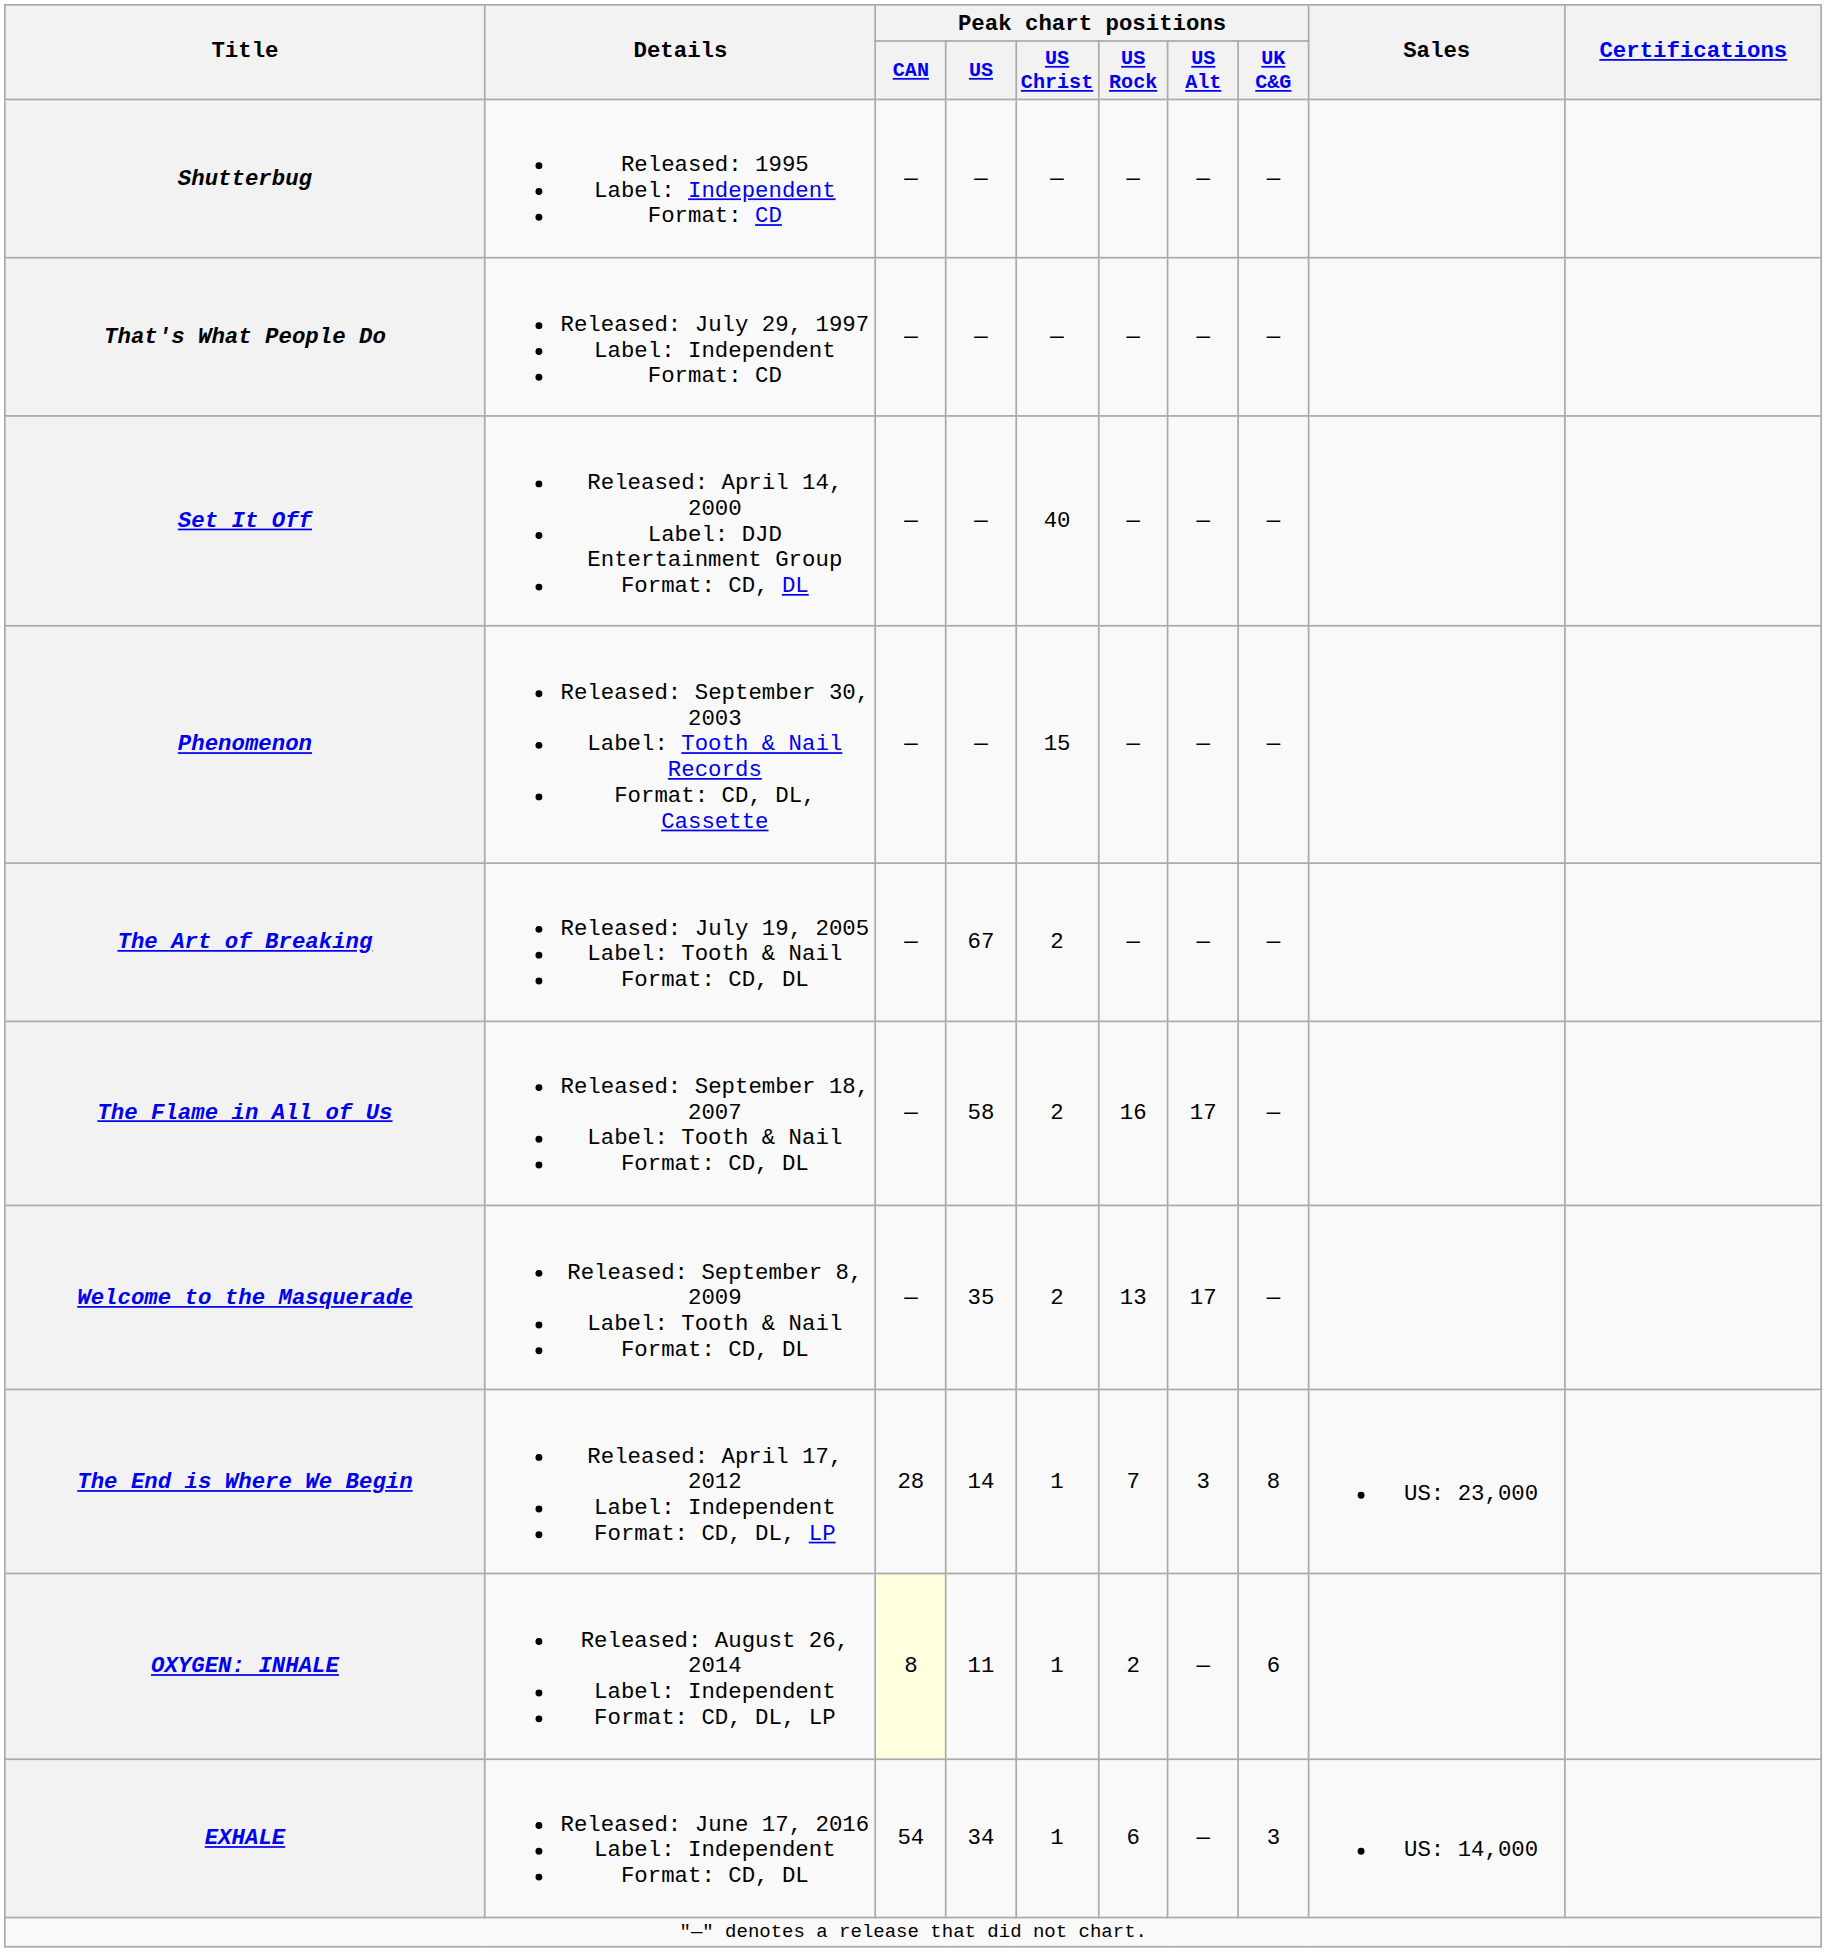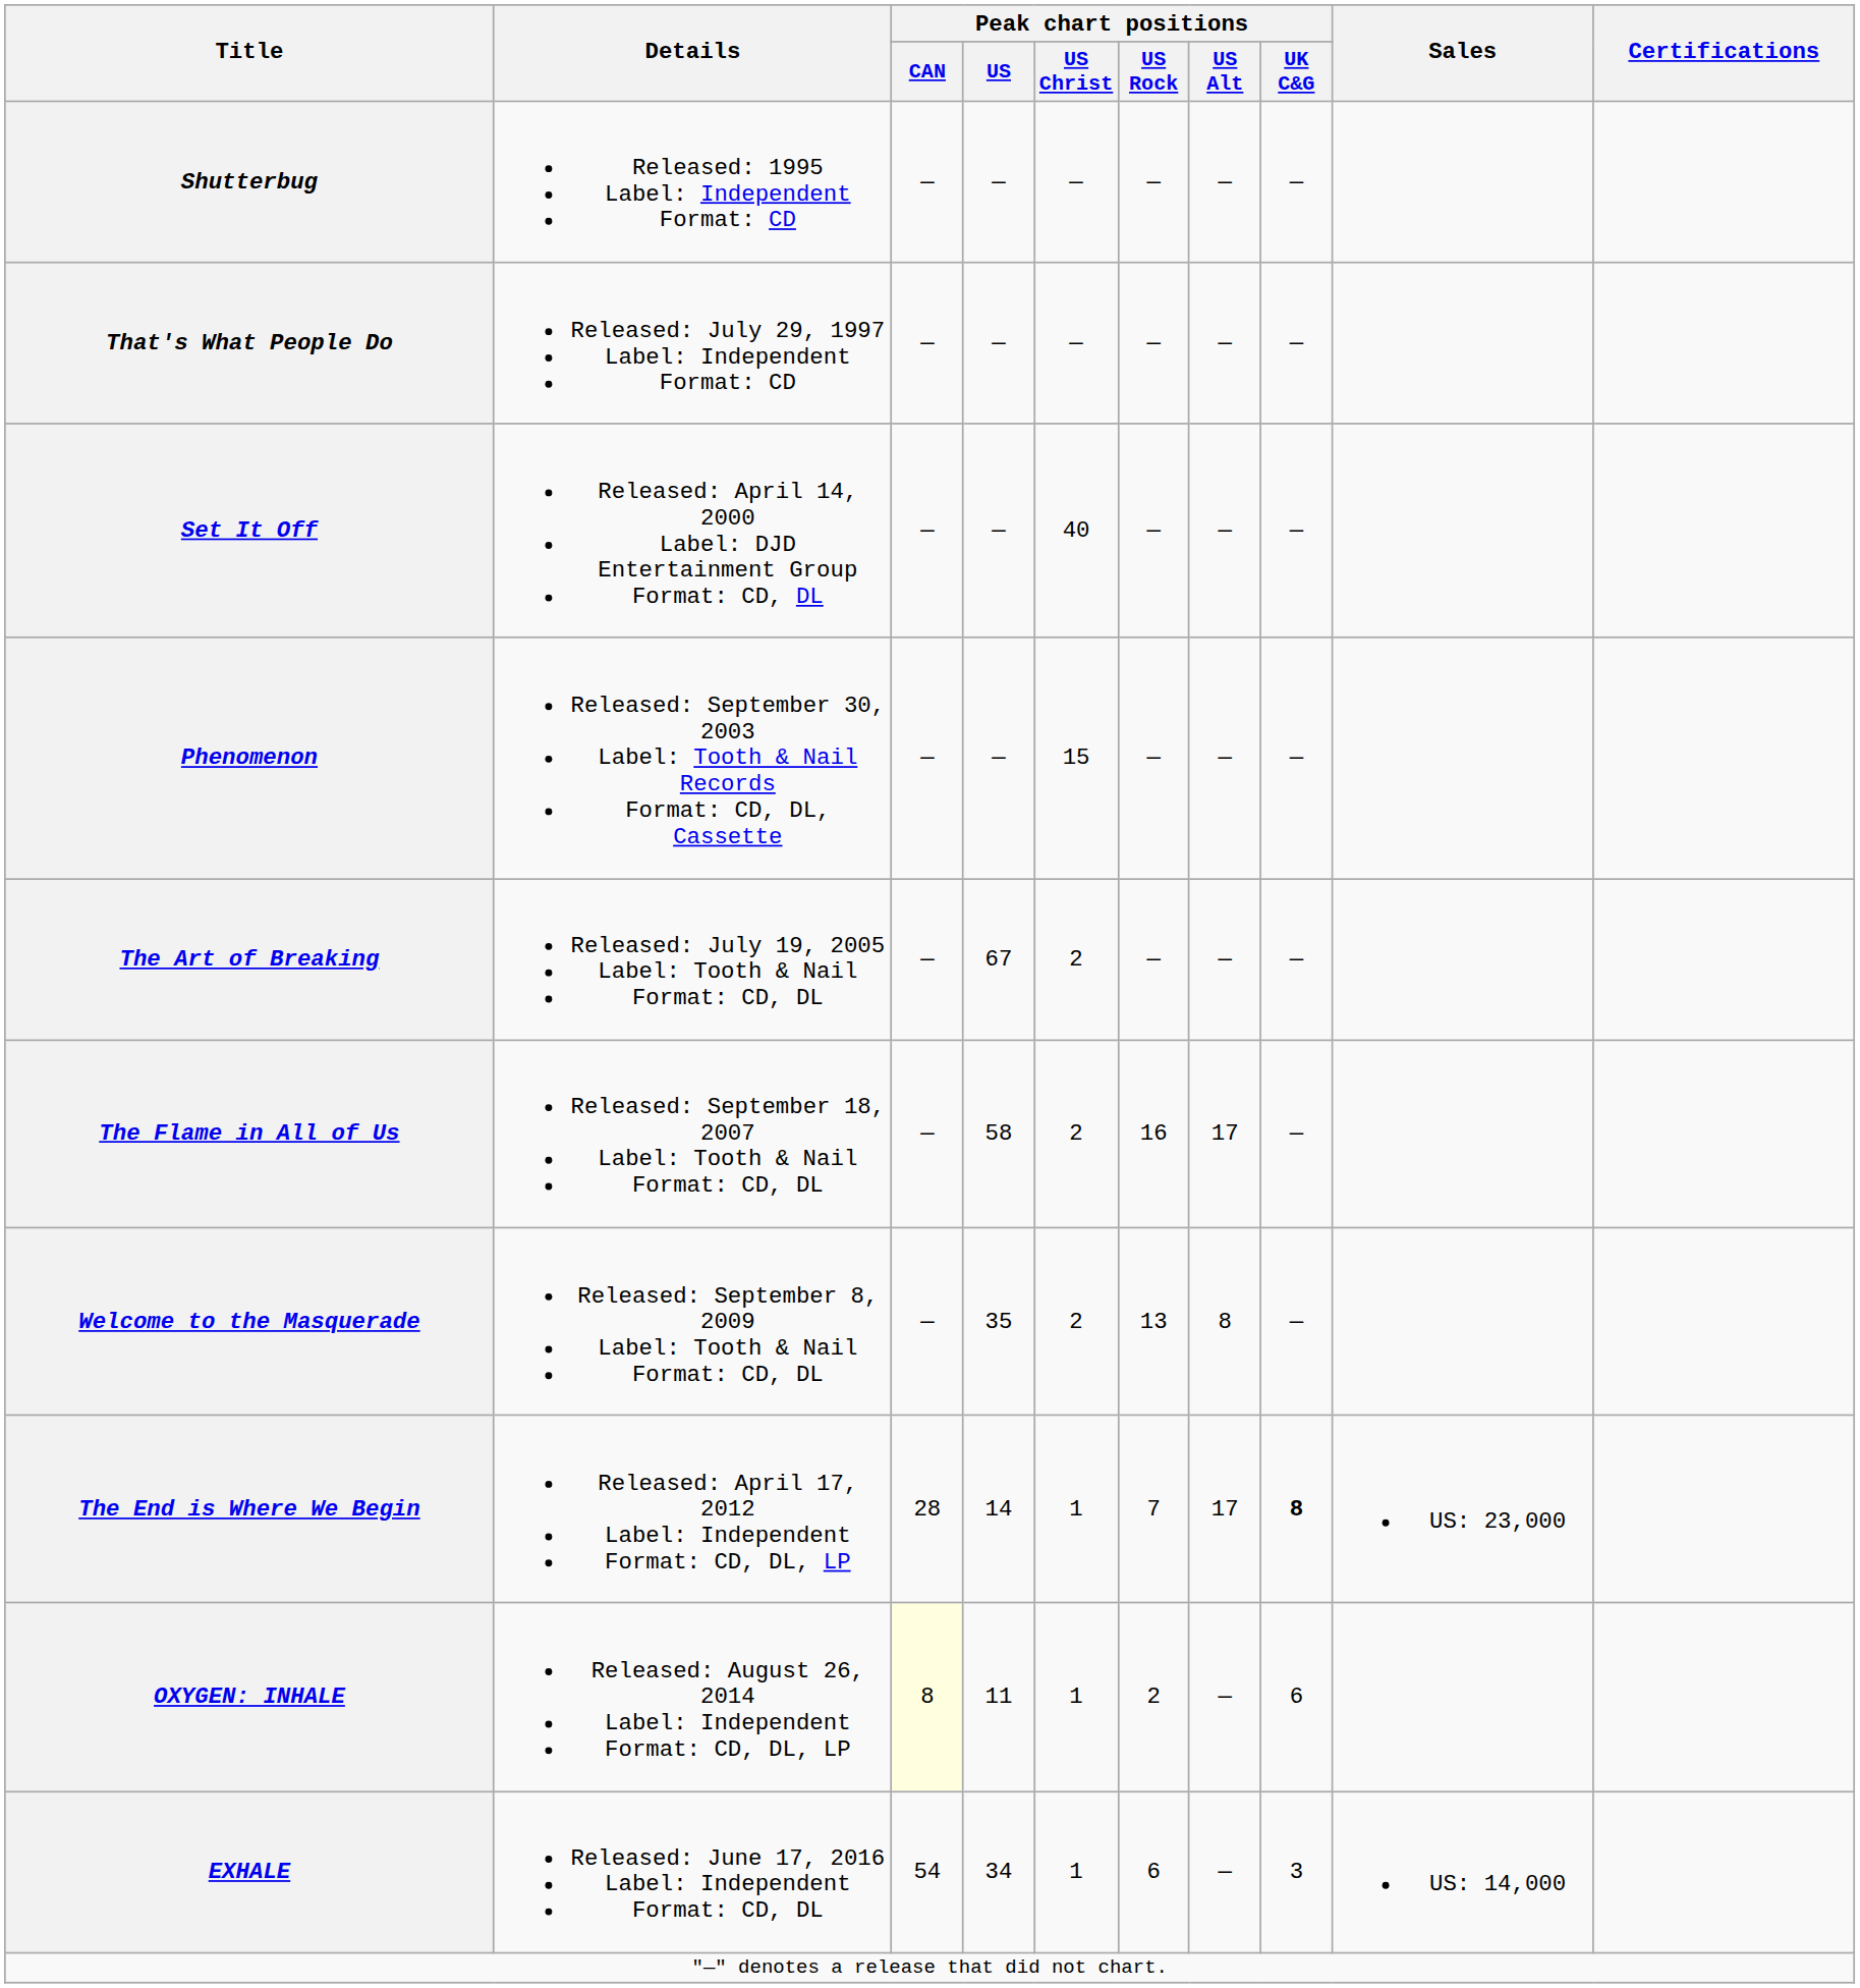Welcome to the Masquerade | Peak chart positions / US Alt: 17 -> 8
The End is Where We Begin | Peak chart positions / US Alt: 3 -> 17
The End is Where We Begin | Peak chart positions / UK C&G: normal -> bold
